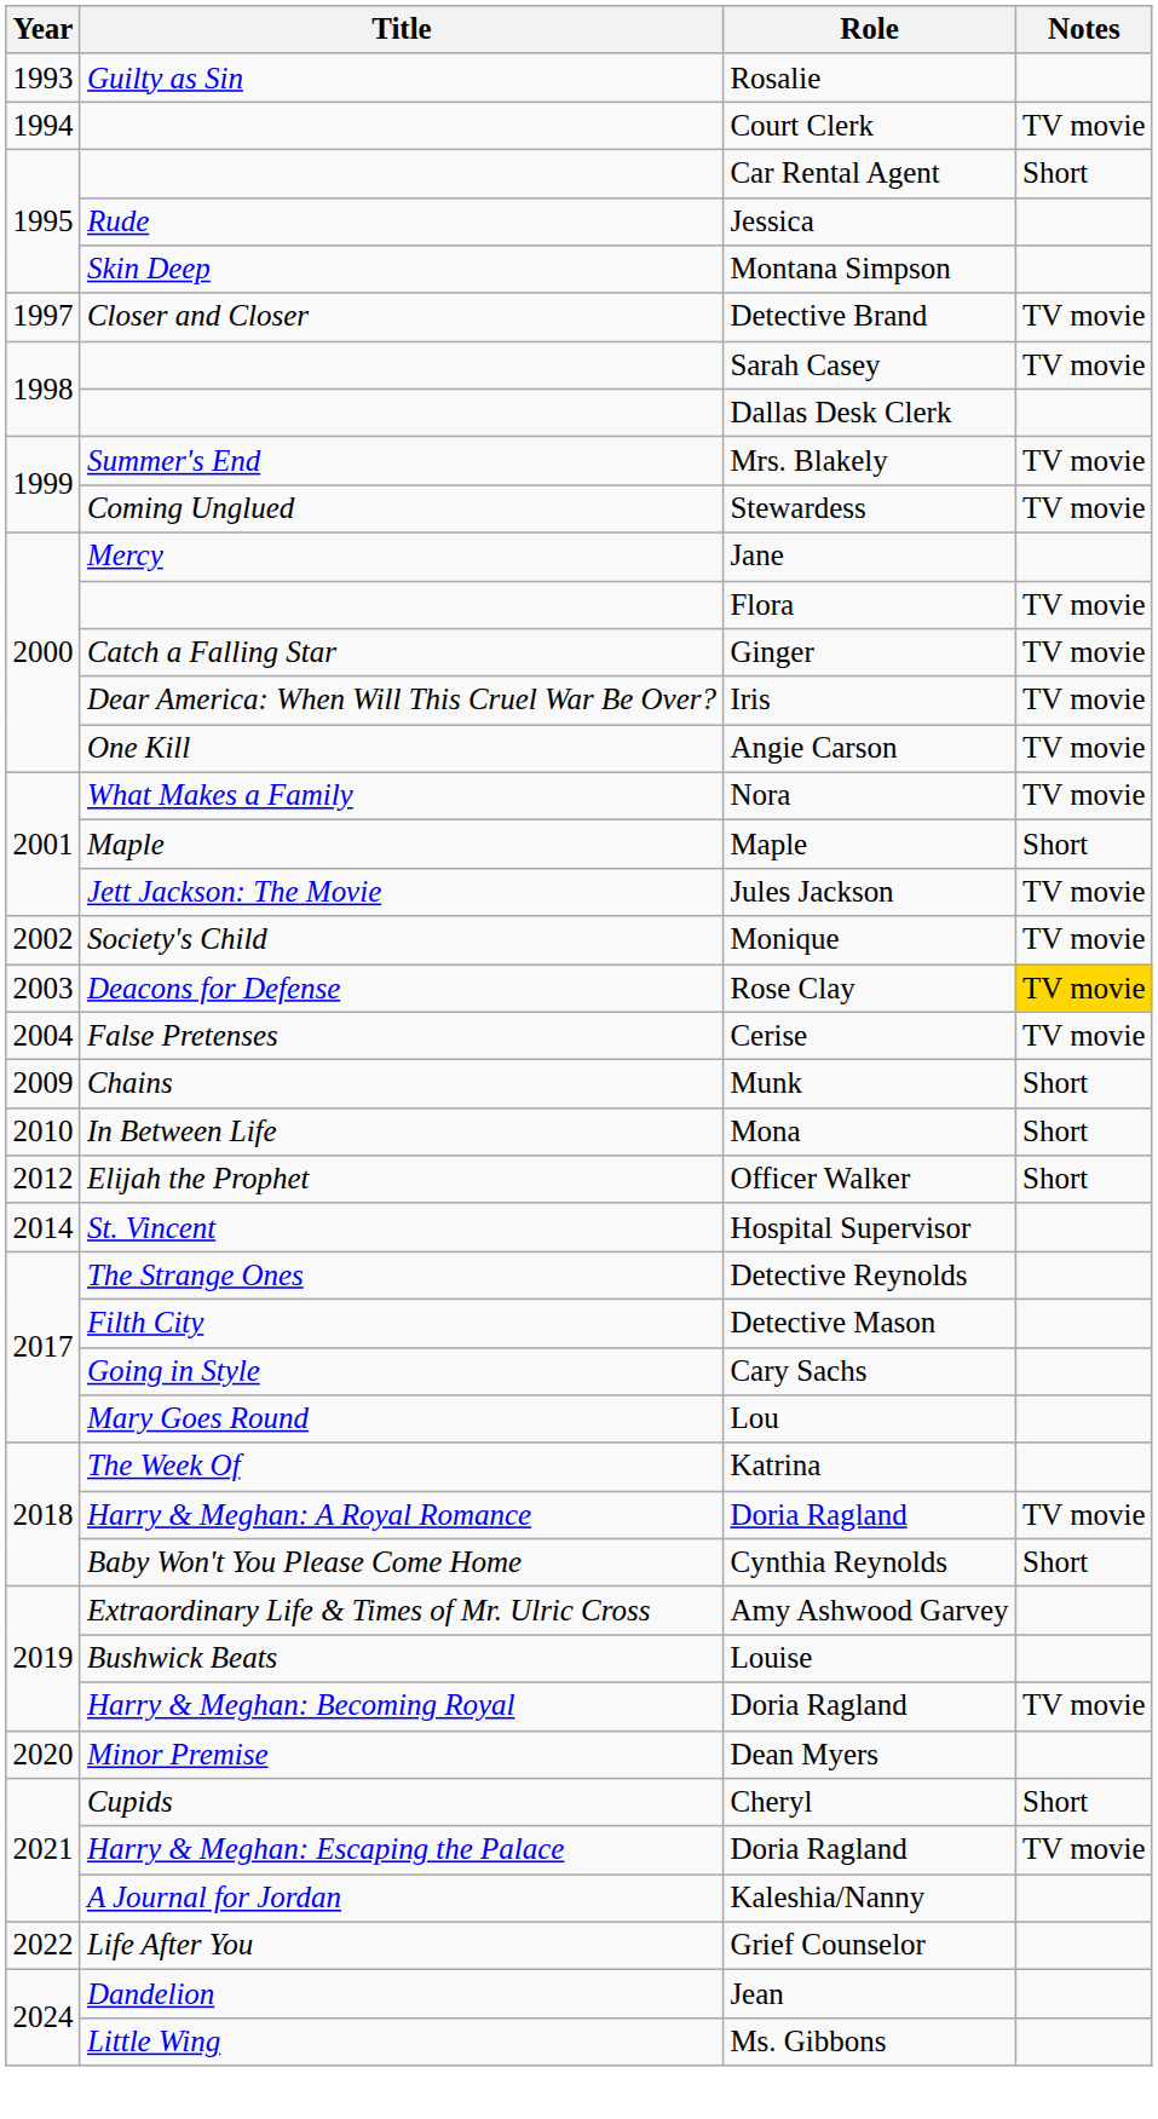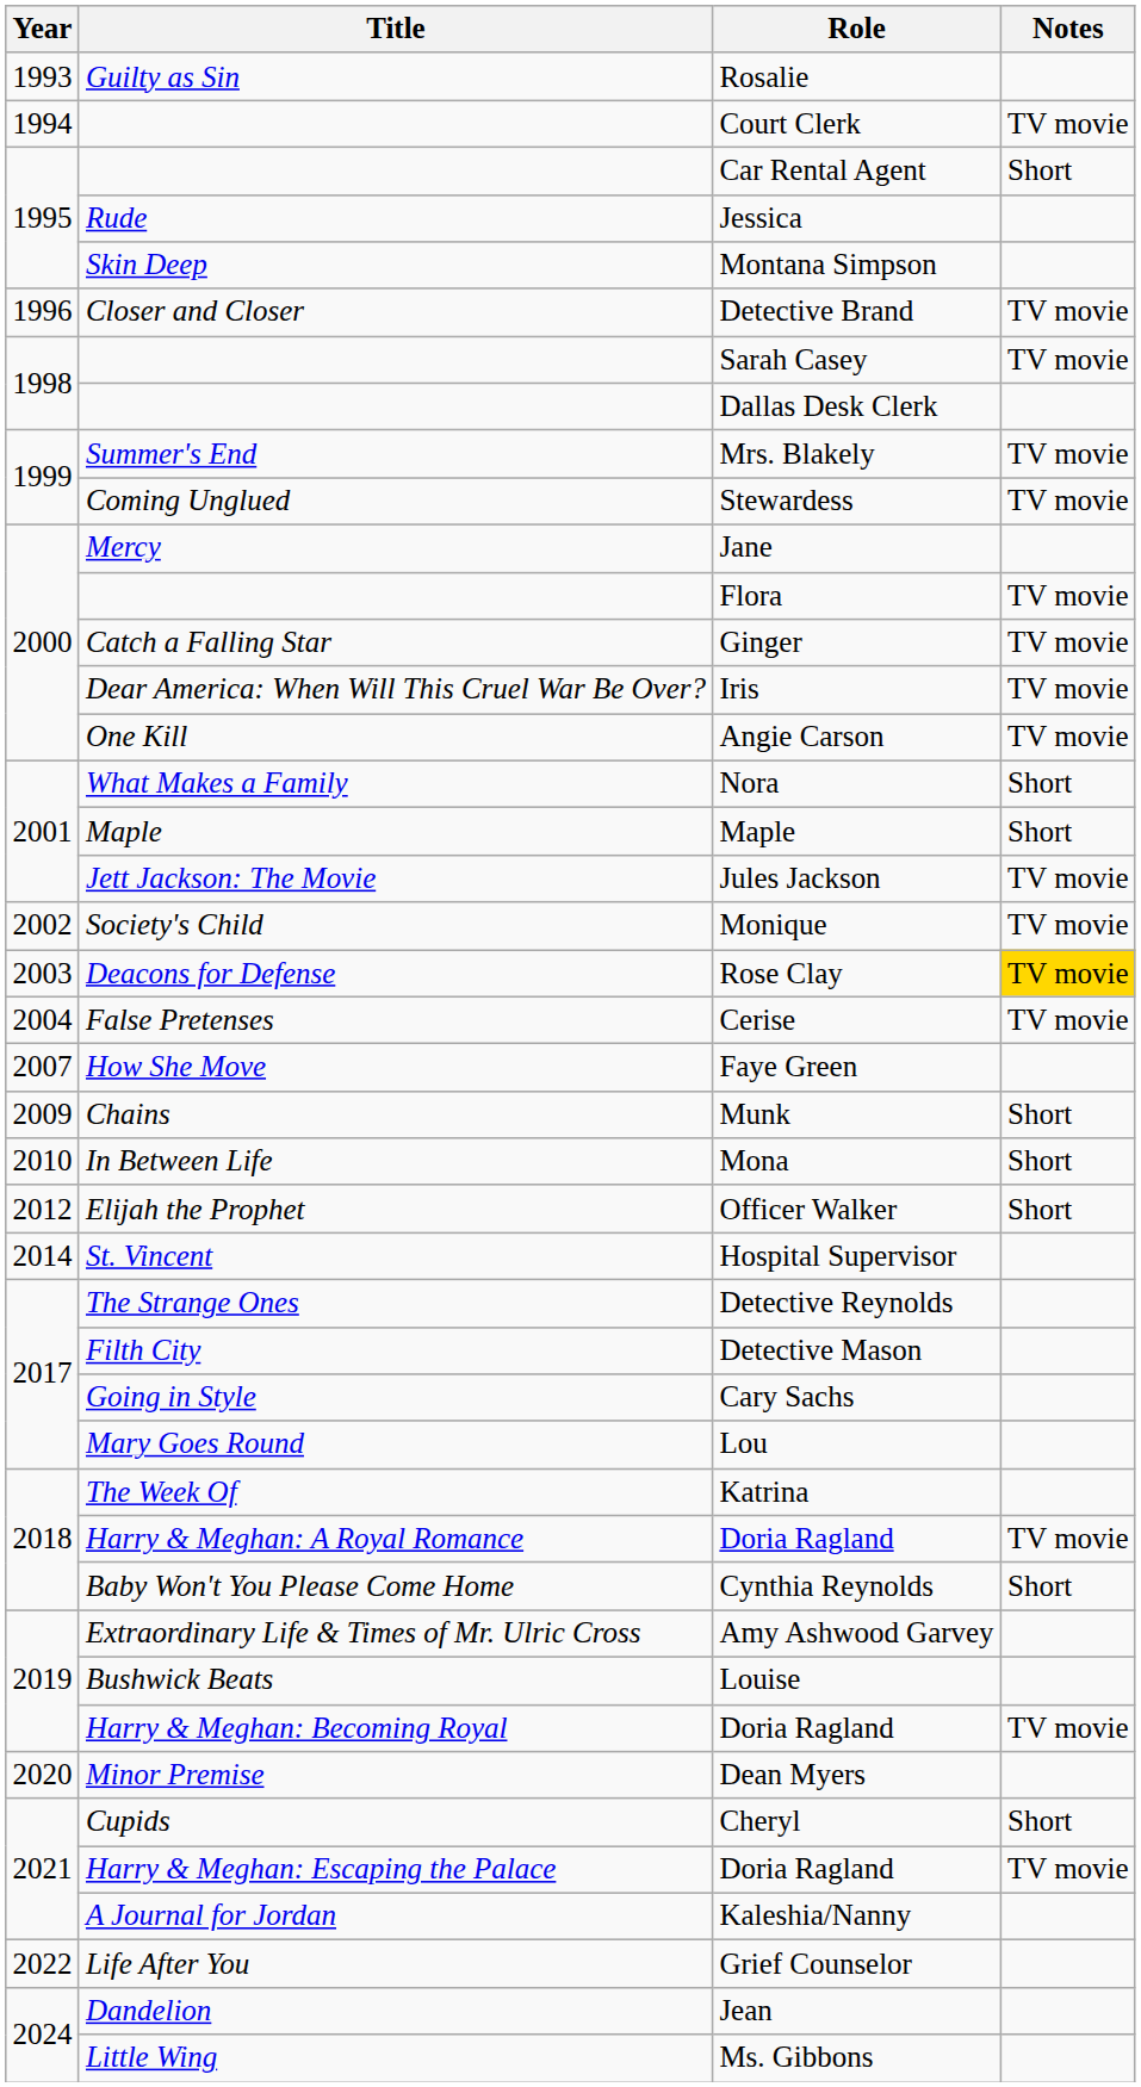Detective Brand | Year: 1997 -> 1996
Nora | Notes: TV movie -> Short
+ row: 2007 | How She Move | Faye Green
